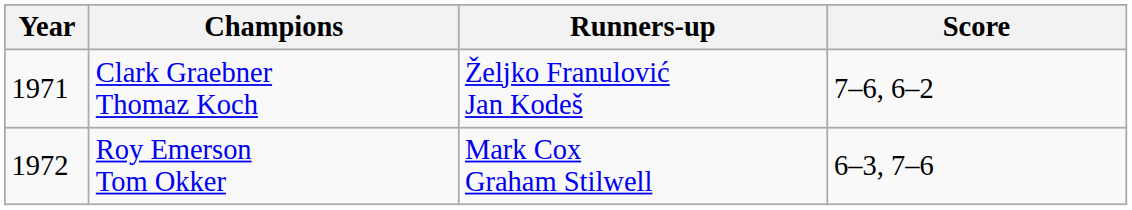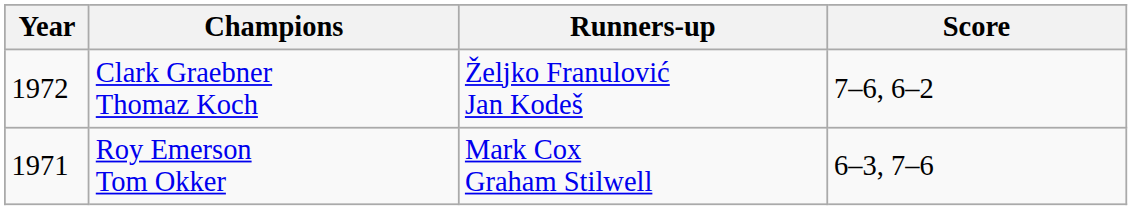Clark Graebner Thomaz Koch | Year: 1971 -> 1972
Roy Emerson Tom Okker | Year: 1972 -> 1971
